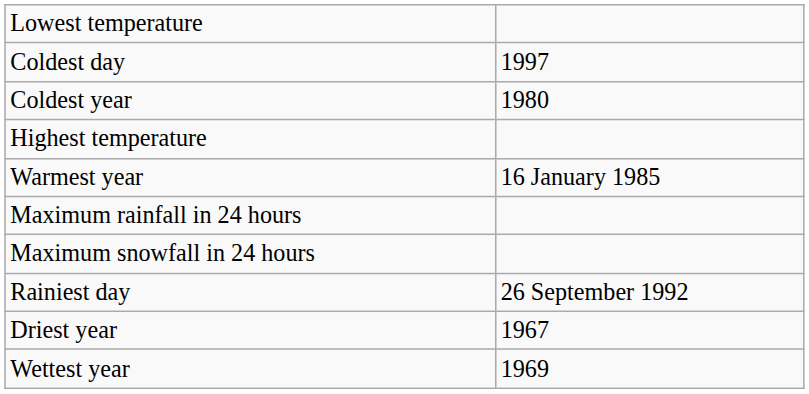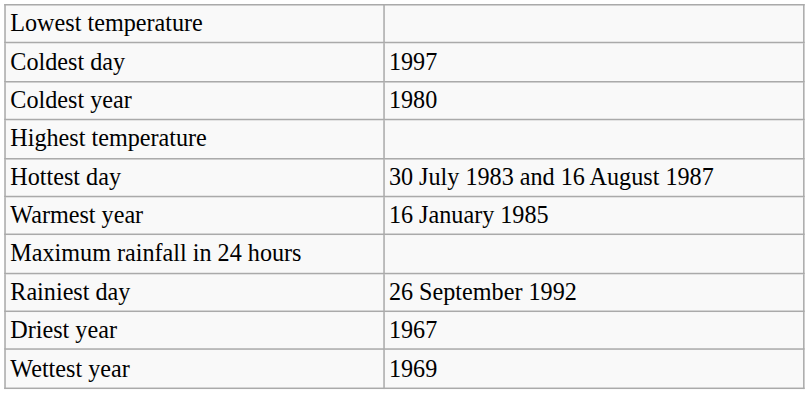+ row: Hottest day | 30 July 1983 and 16 August 1987
- row: Maximum snowfall in 24 hours
